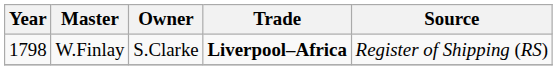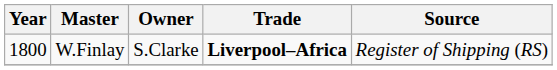W.Finlay | Year: 1798 -> 1800
